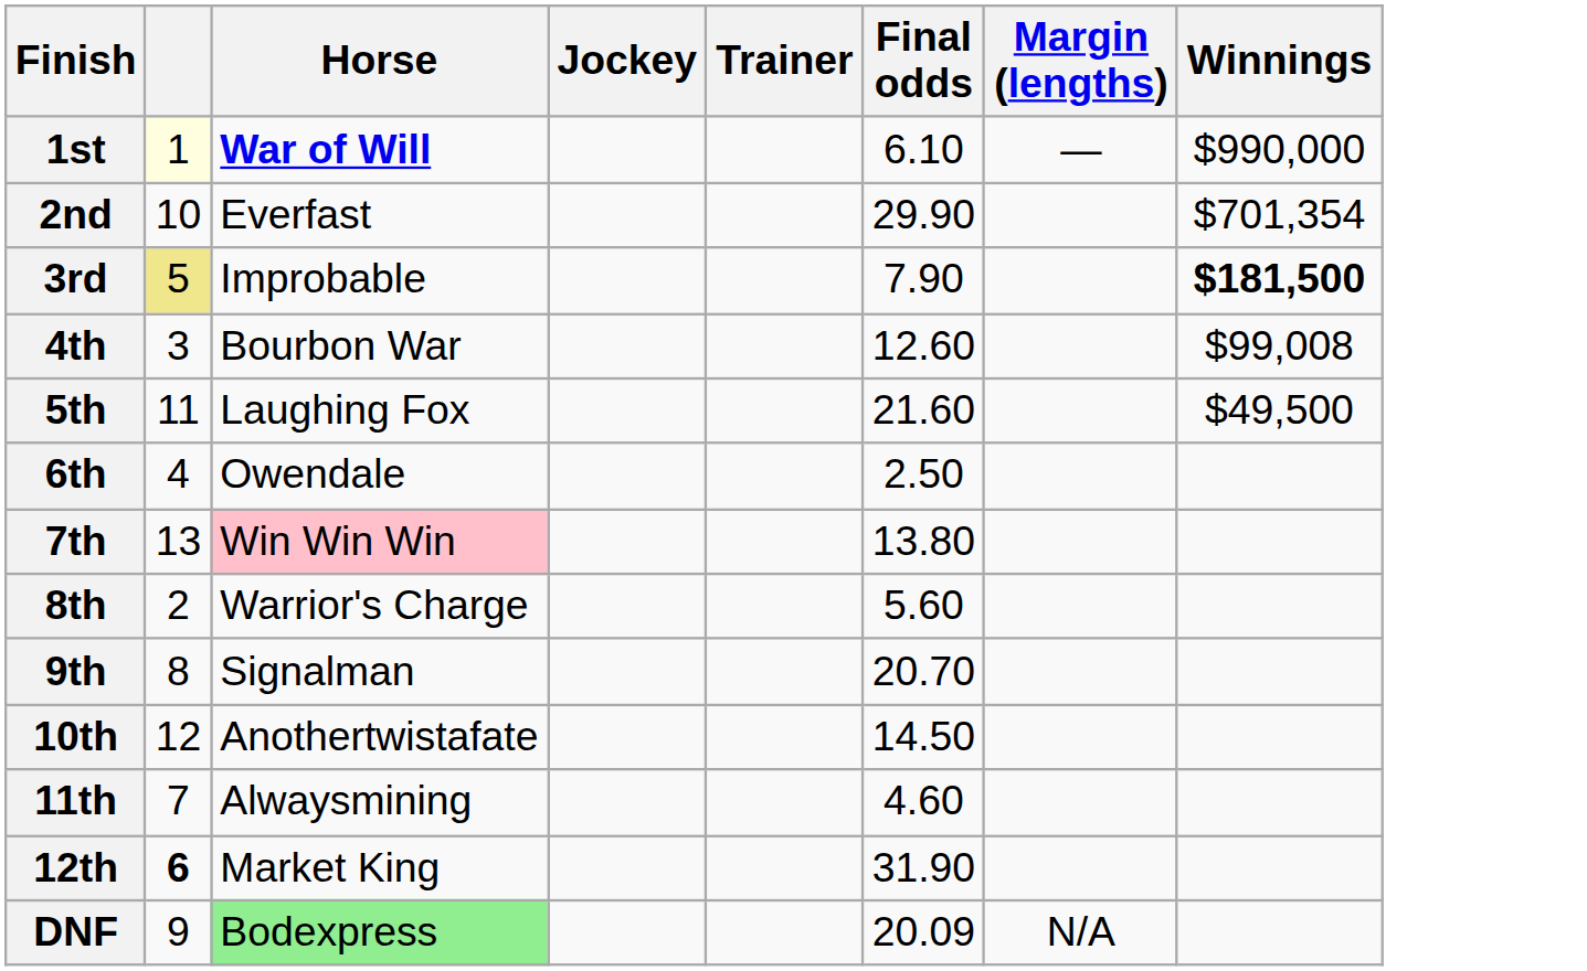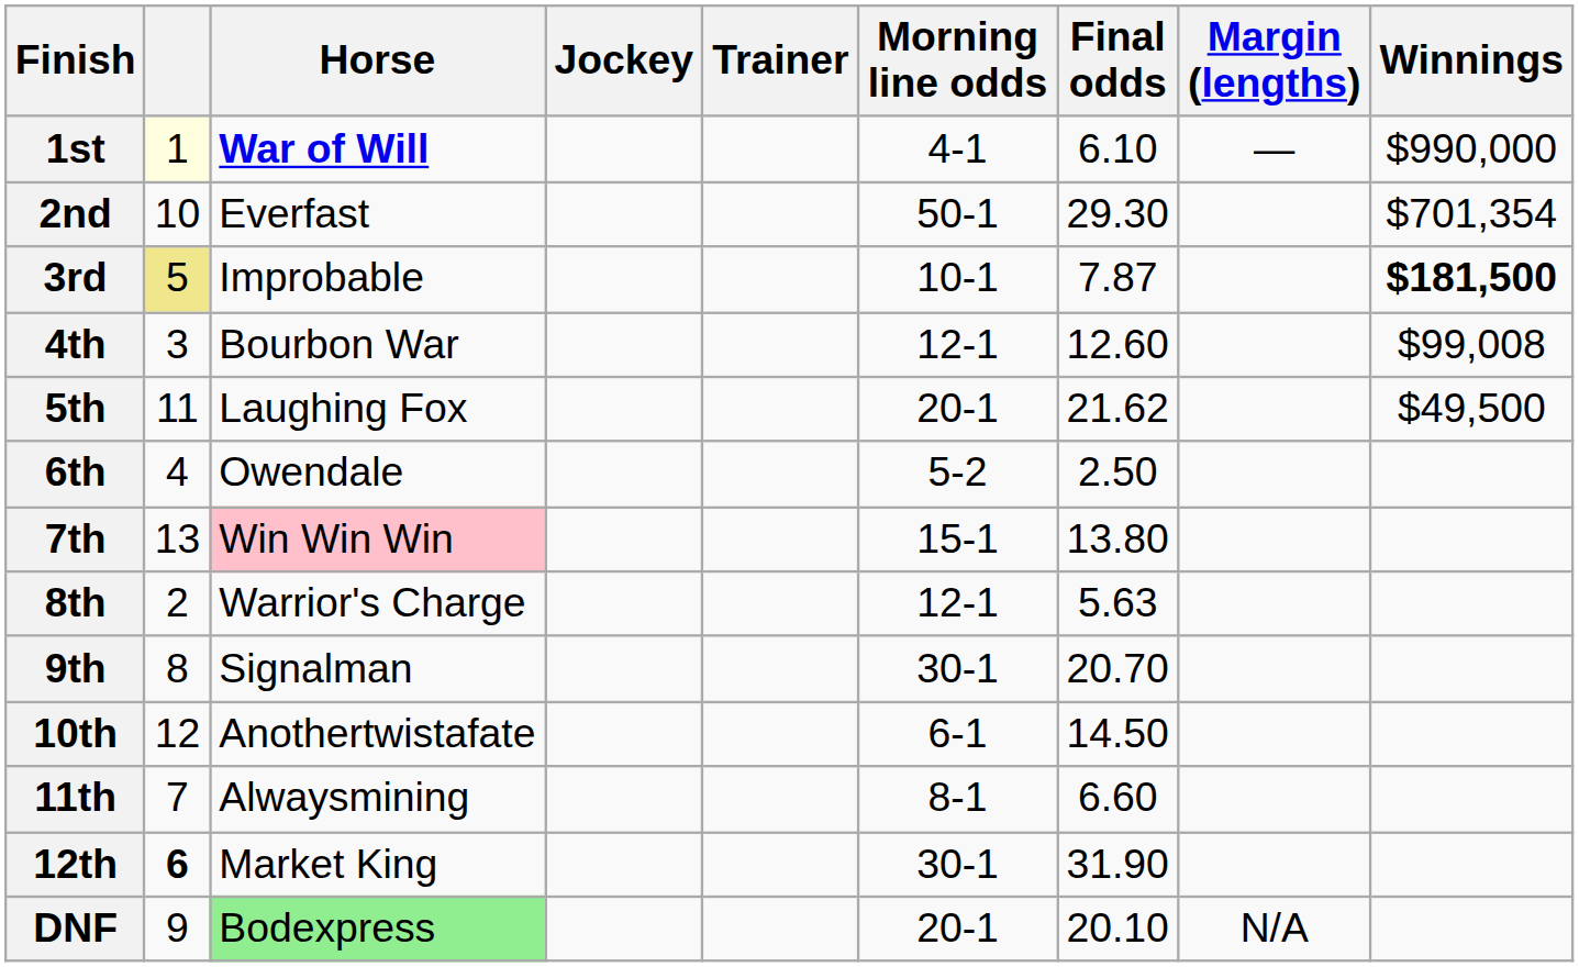+ column: Morning line odds | 4-1 | 50-1 | 10-1 | 12-1 | 20-1 | 5-2 | 15-1 | 12-1 | 30-1 | 6-1 | 8-1 | 30-1 | 20-1
2nd | Final odds: 29.90 -> 29.30
3rd | Final odds: 7.90 -> 7.87
5th | Final odds: 21.60 -> 21.62
8th | Final odds: 5.60 -> 5.63
11th | Final odds: 4.60 -> 6.60
DNF | Final odds: 20.09 -> 20.10
